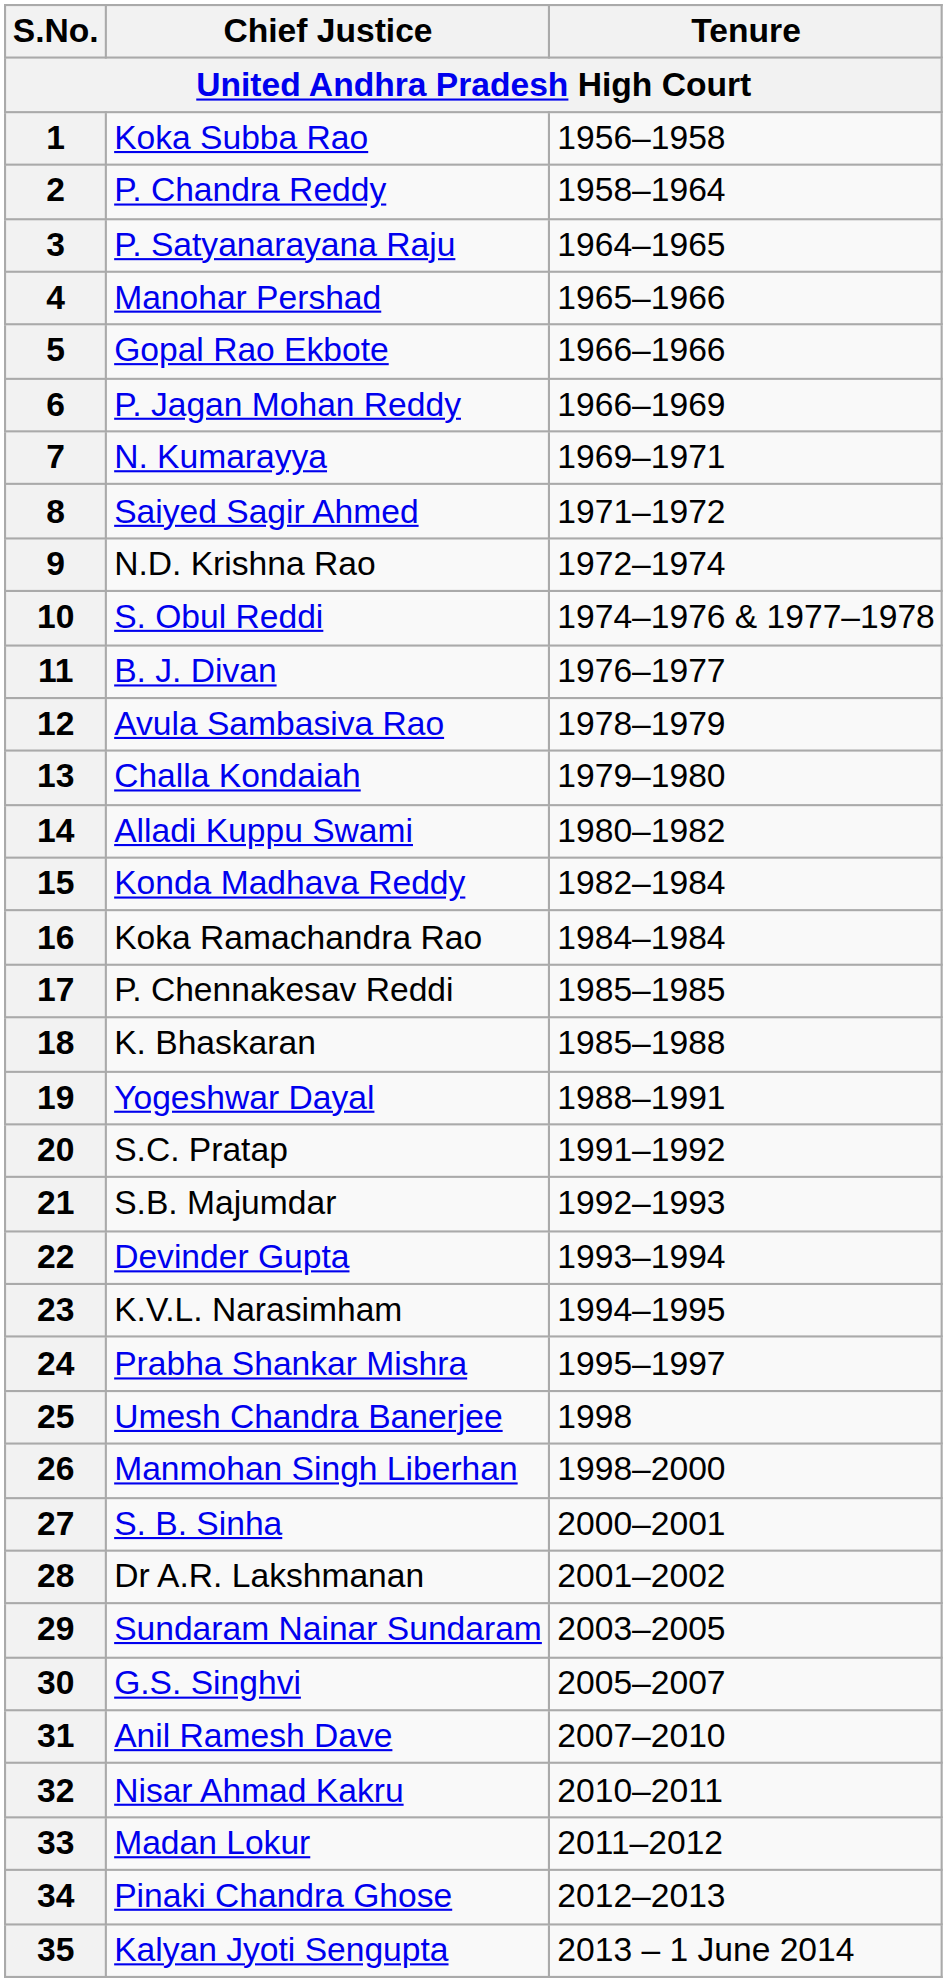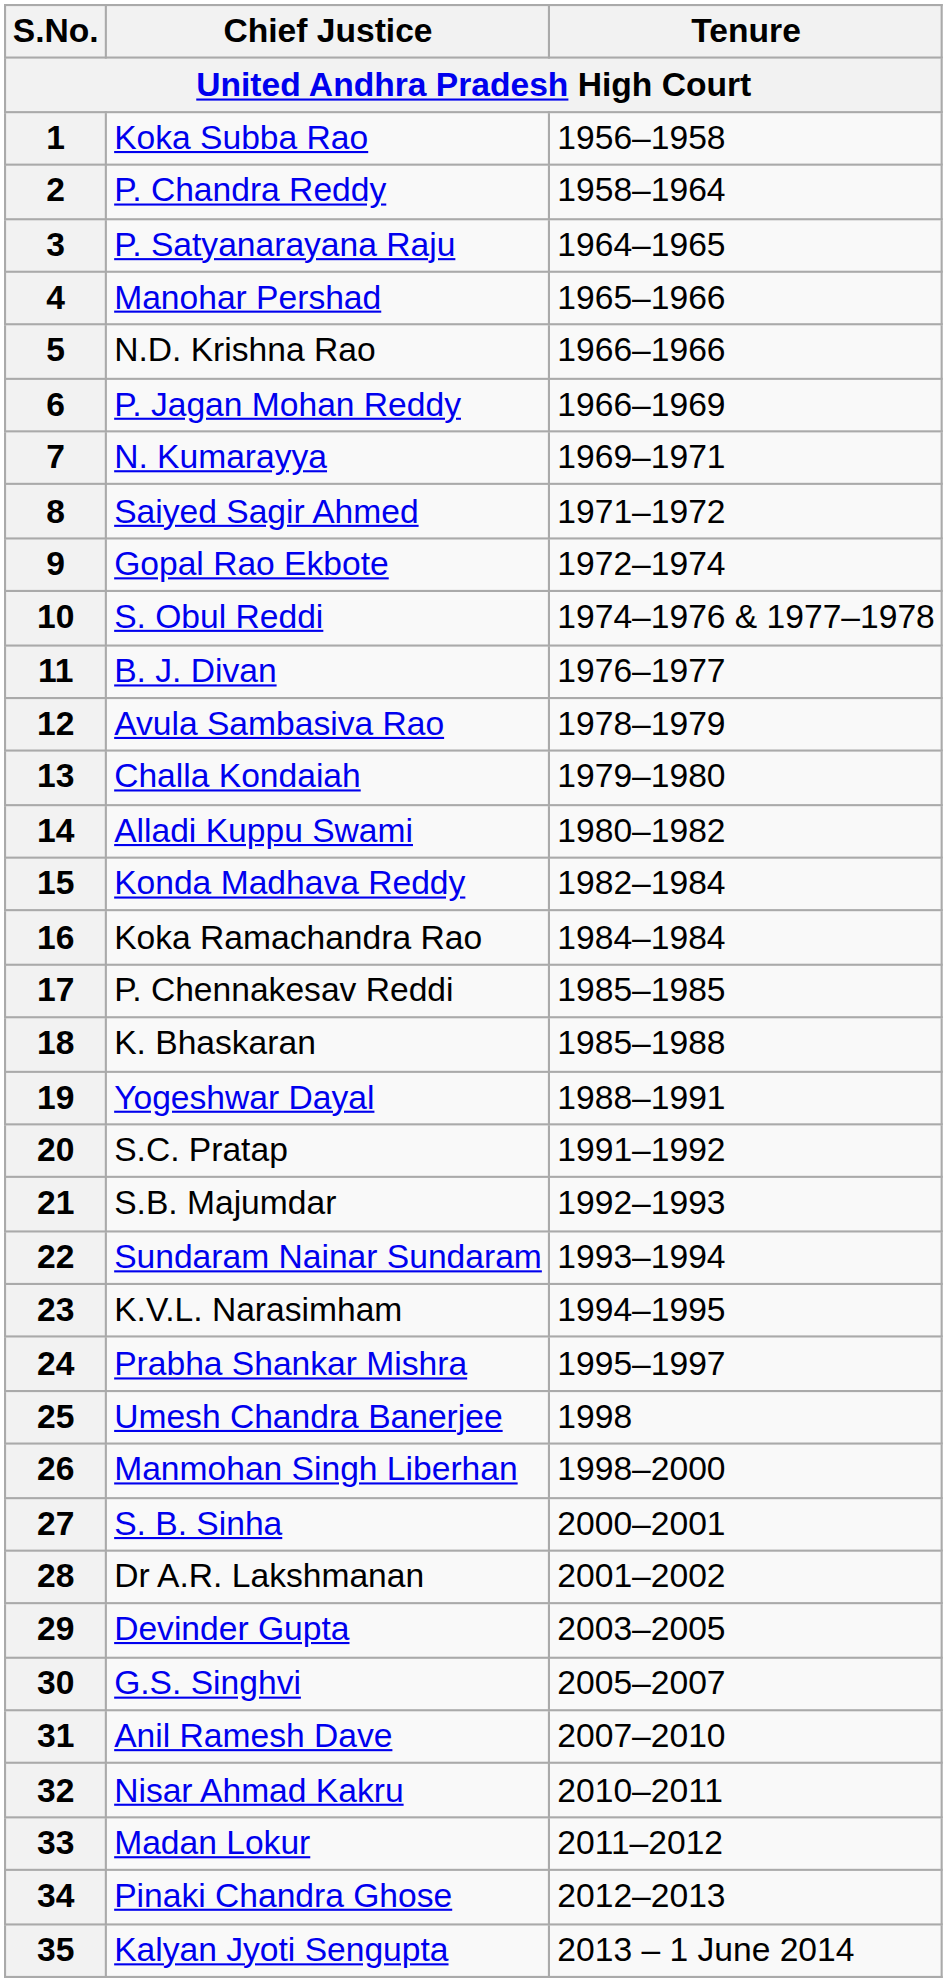5 | Chief Justice: Gopal Rao Ekbote -> N.D. Krishna Rao
9 | Chief Justice: N.D. Krishna Rao -> Gopal Rao Ekbote
22 | Chief Justice: Devinder Gupta -> Sundaram Nainar Sundaram
29 | Chief Justice: Sundaram Nainar Sundaram -> Devinder Gupta
